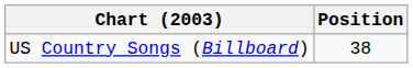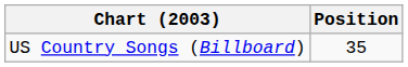US Country Songs (Billboard) | Position: 38 -> 35
